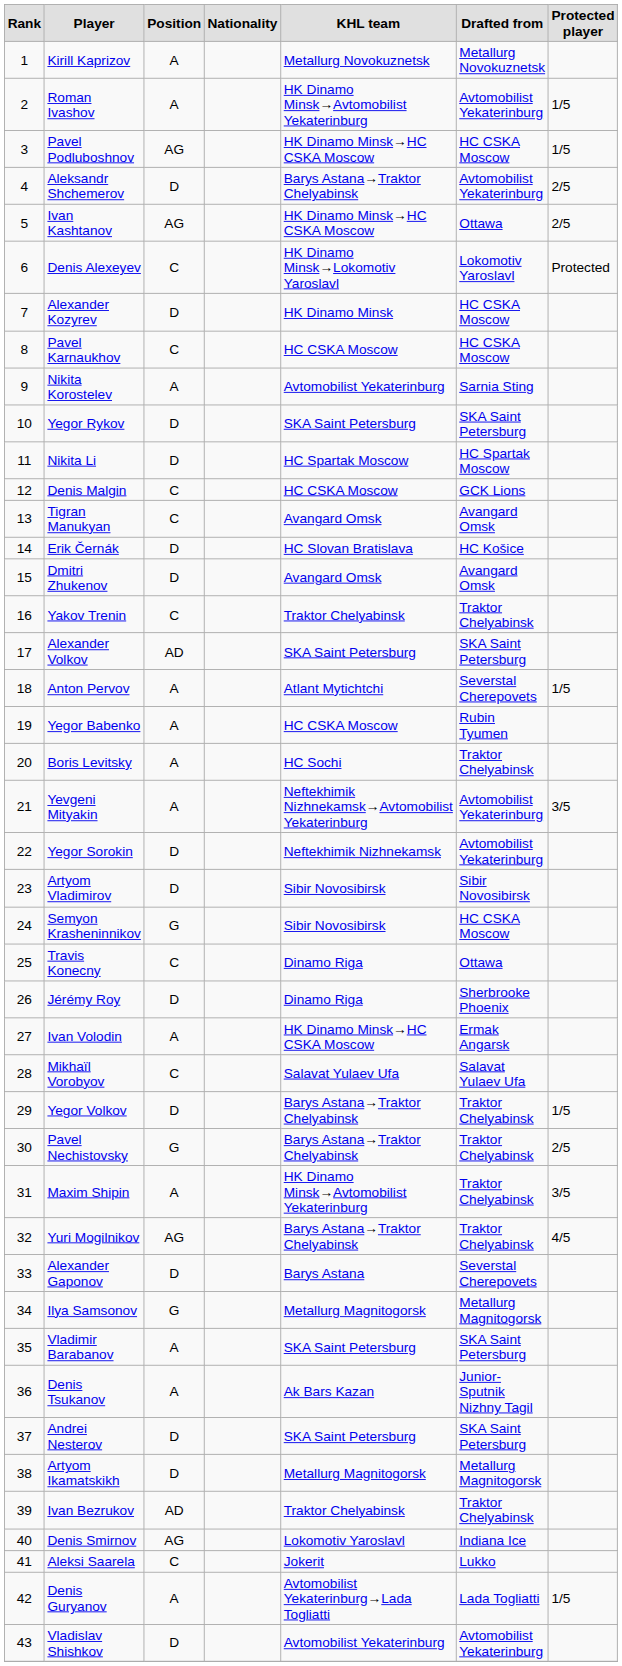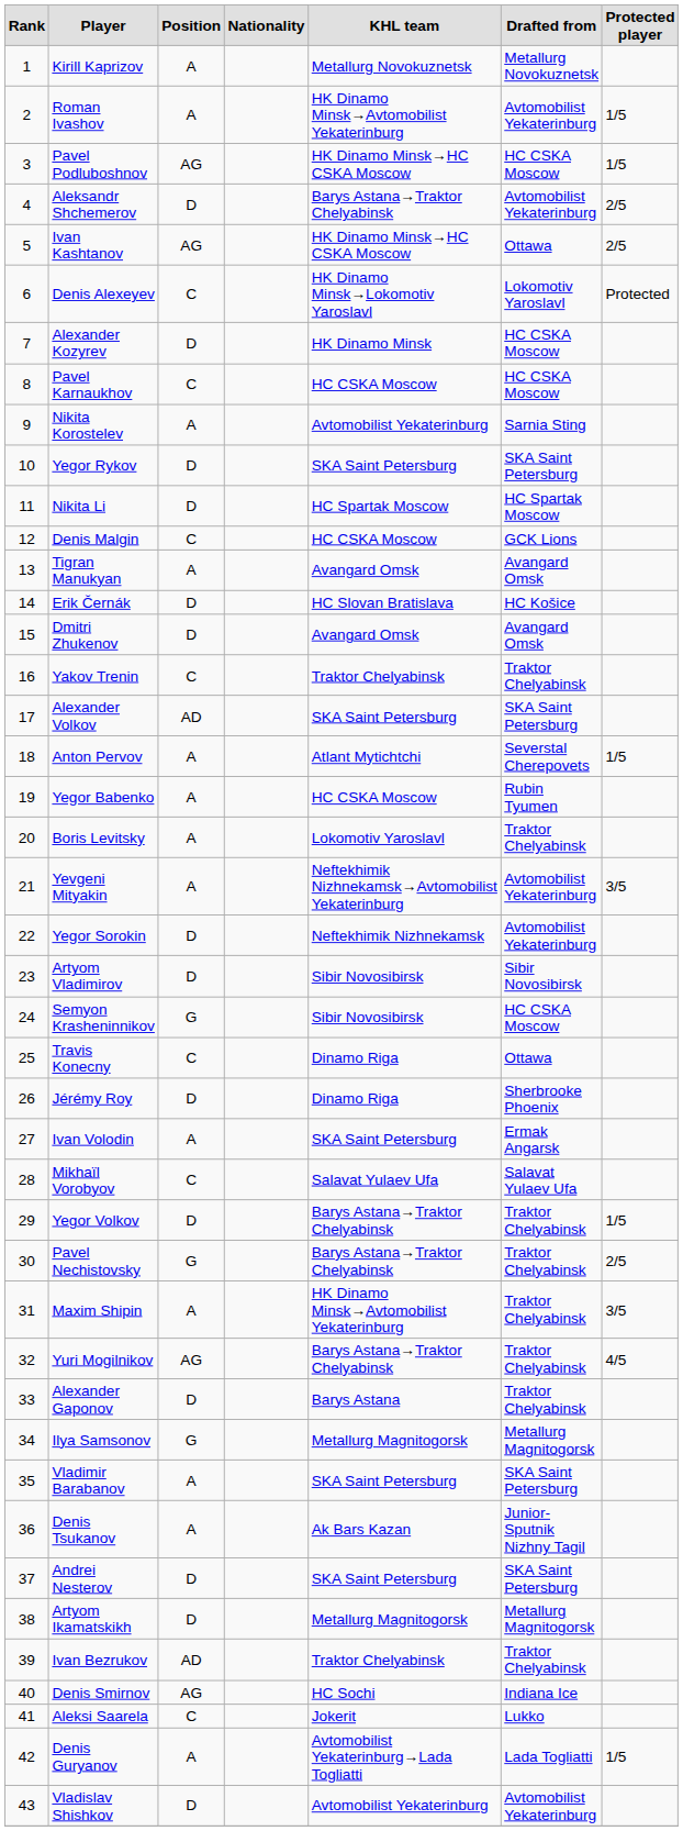Tigran Manukyan | Position: C -> A
Boris Levitsky | KHL team: HC Sochi -> Lokomotiv Yaroslavl
Ivan Volodin | KHL team: HK Dinamo Minsk→HC CSKA Moscow -> SKA Saint Petersburg
Alexander Gaponov | Drafted from: Severstal Cherepovets -> Traktor Chelyabinsk
Denis Smirnov | KHL team: Lokomotiv Yaroslavl -> HC Sochi
